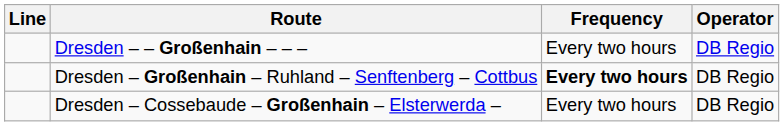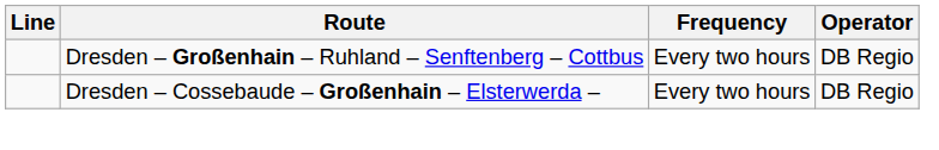- row: Dresden – – Großenhain – – – | Every two hours | DB Regio
Dresden – Großenhain – Ruhland – Senftenberg – Cottbus | Frequency: bold -> normal
